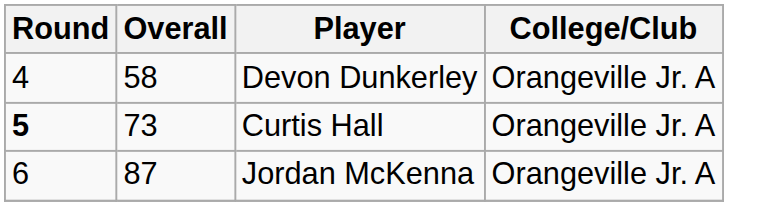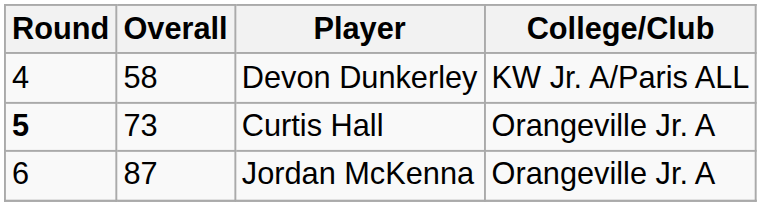Devon Dunkerley | College/Club: Orangeville Jr. A -> KW Jr. A/Paris ALL
